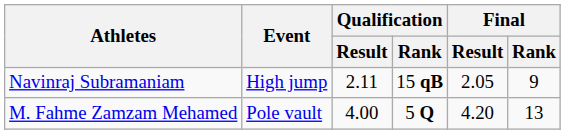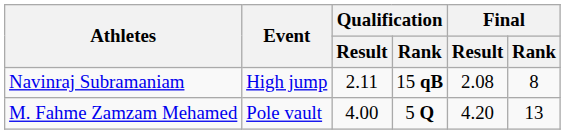Navinraj Subramaniam | Final / Result: 2.05 -> 2.08
Navinraj Subramaniam | Final / Rank: 9 -> 8
